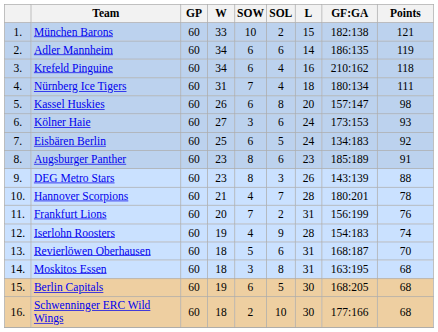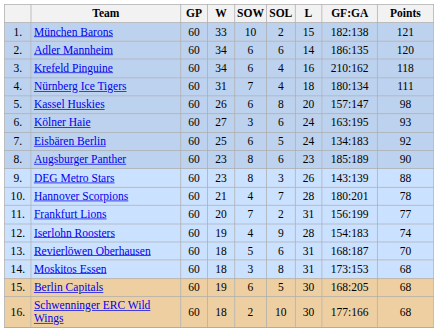Adler Mannheim | Points: 119 -> 120
Kölner Haie | GF:GA: 173:153 -> 163:195
Augsburger Panther | Points: 91 -> 90
Frankfurt Lions | Points: 76 -> 77
Moskitos Essen | GF:GA: 163:195 -> 173:153
